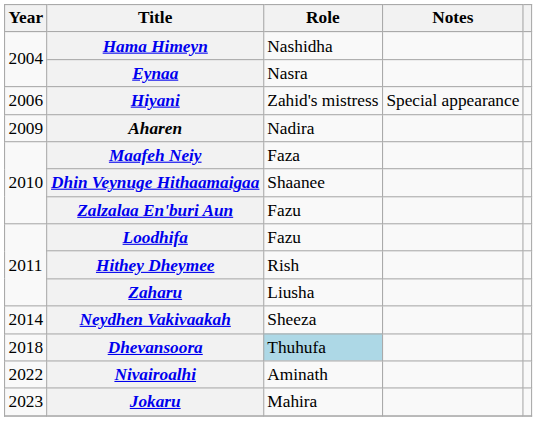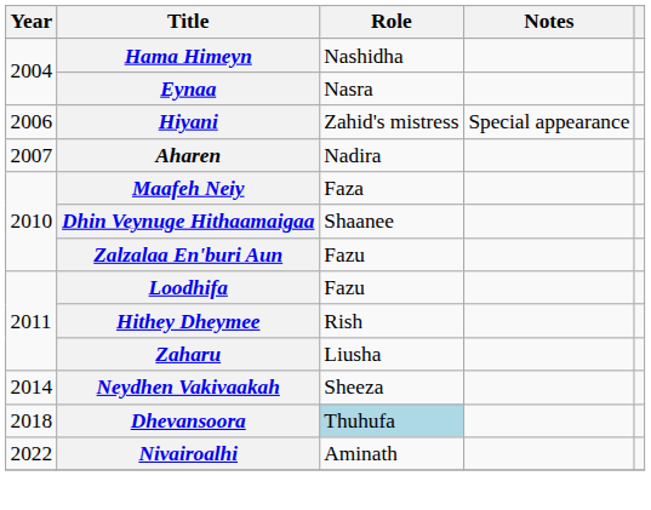Aharen | Year: 2009 -> 2007
- row: 2023 | Jokaru | Mahira
